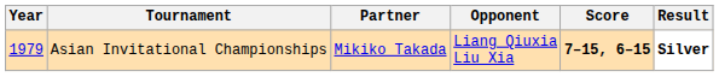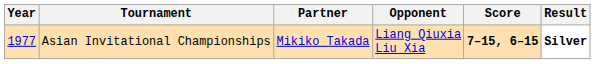Asian Invitational Championships | Year: 1979 -> 1977
